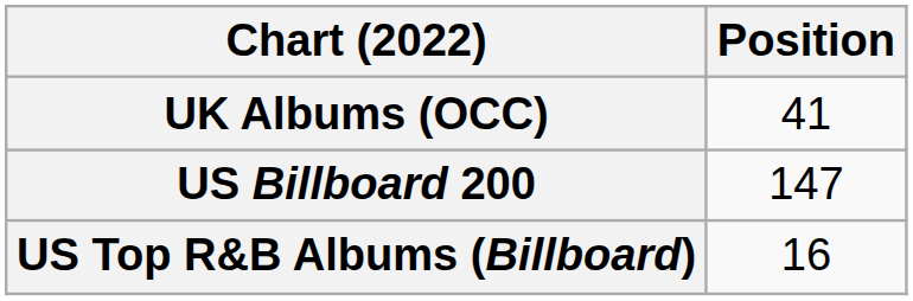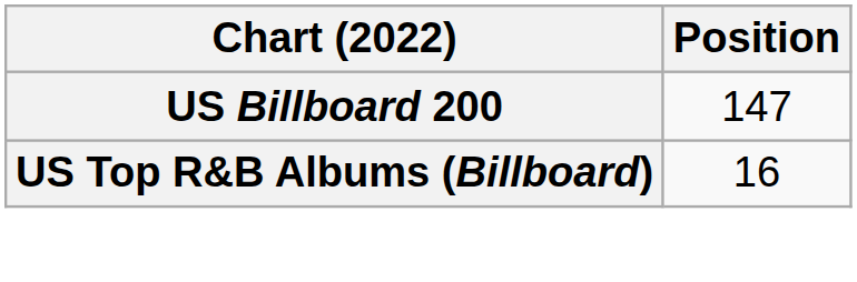- row: UK Albums (OCC) | 41
